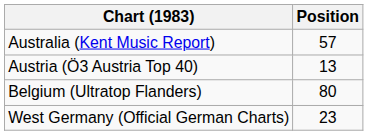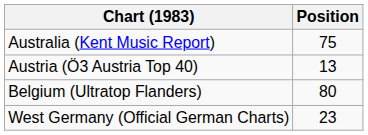Australia (Kent Music Report) | Position: 57 -> 75
